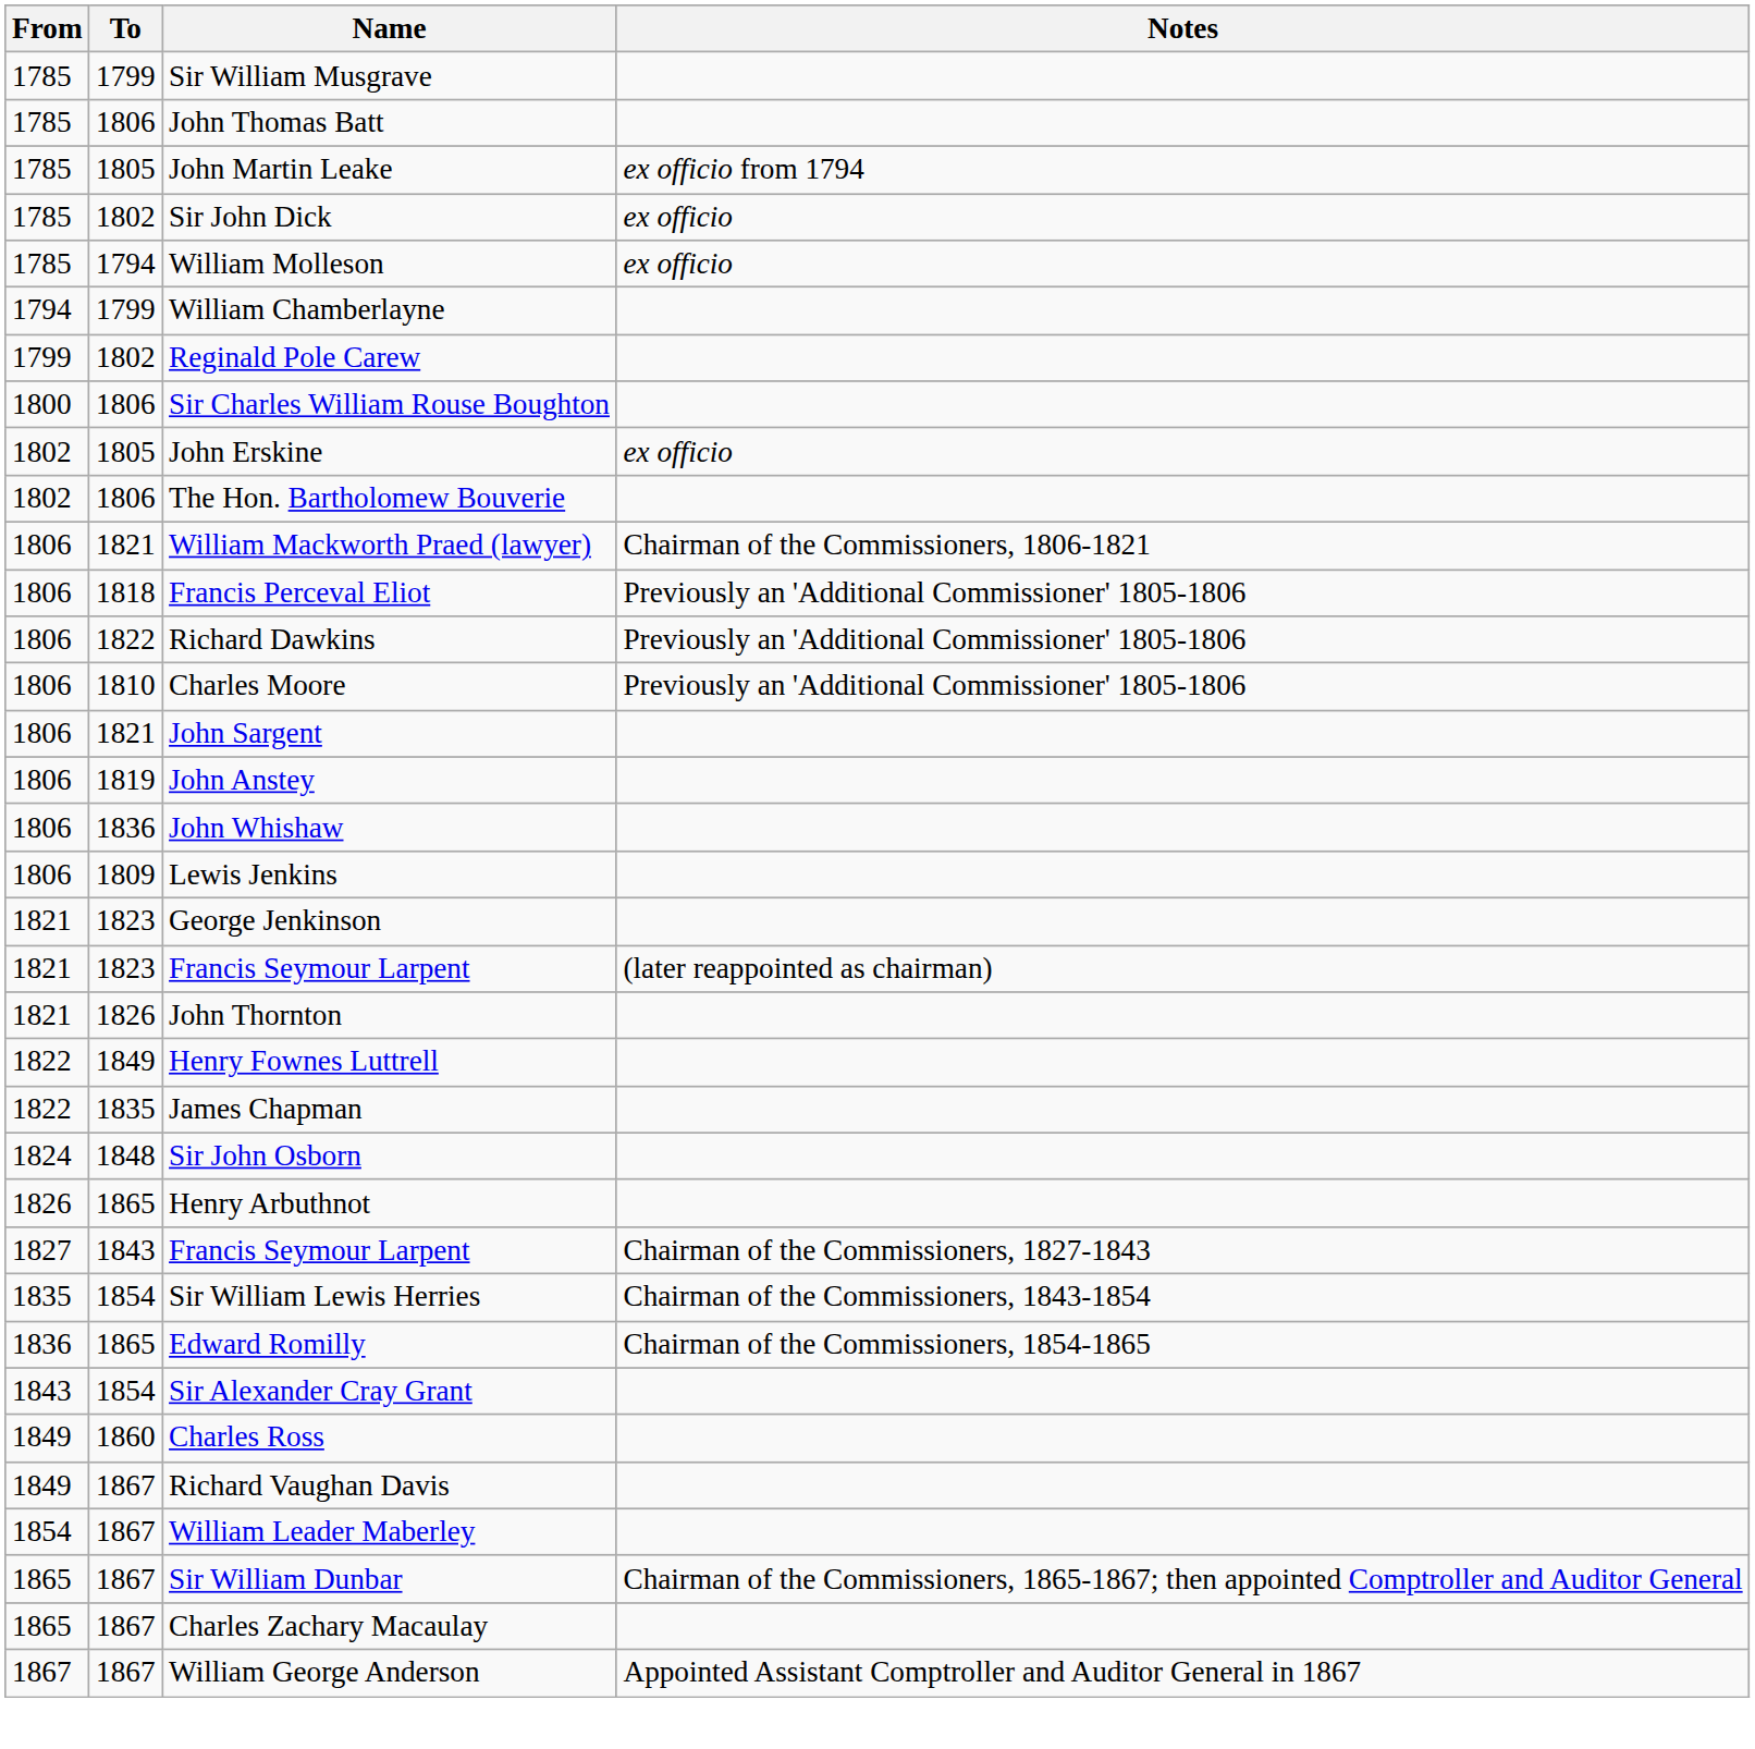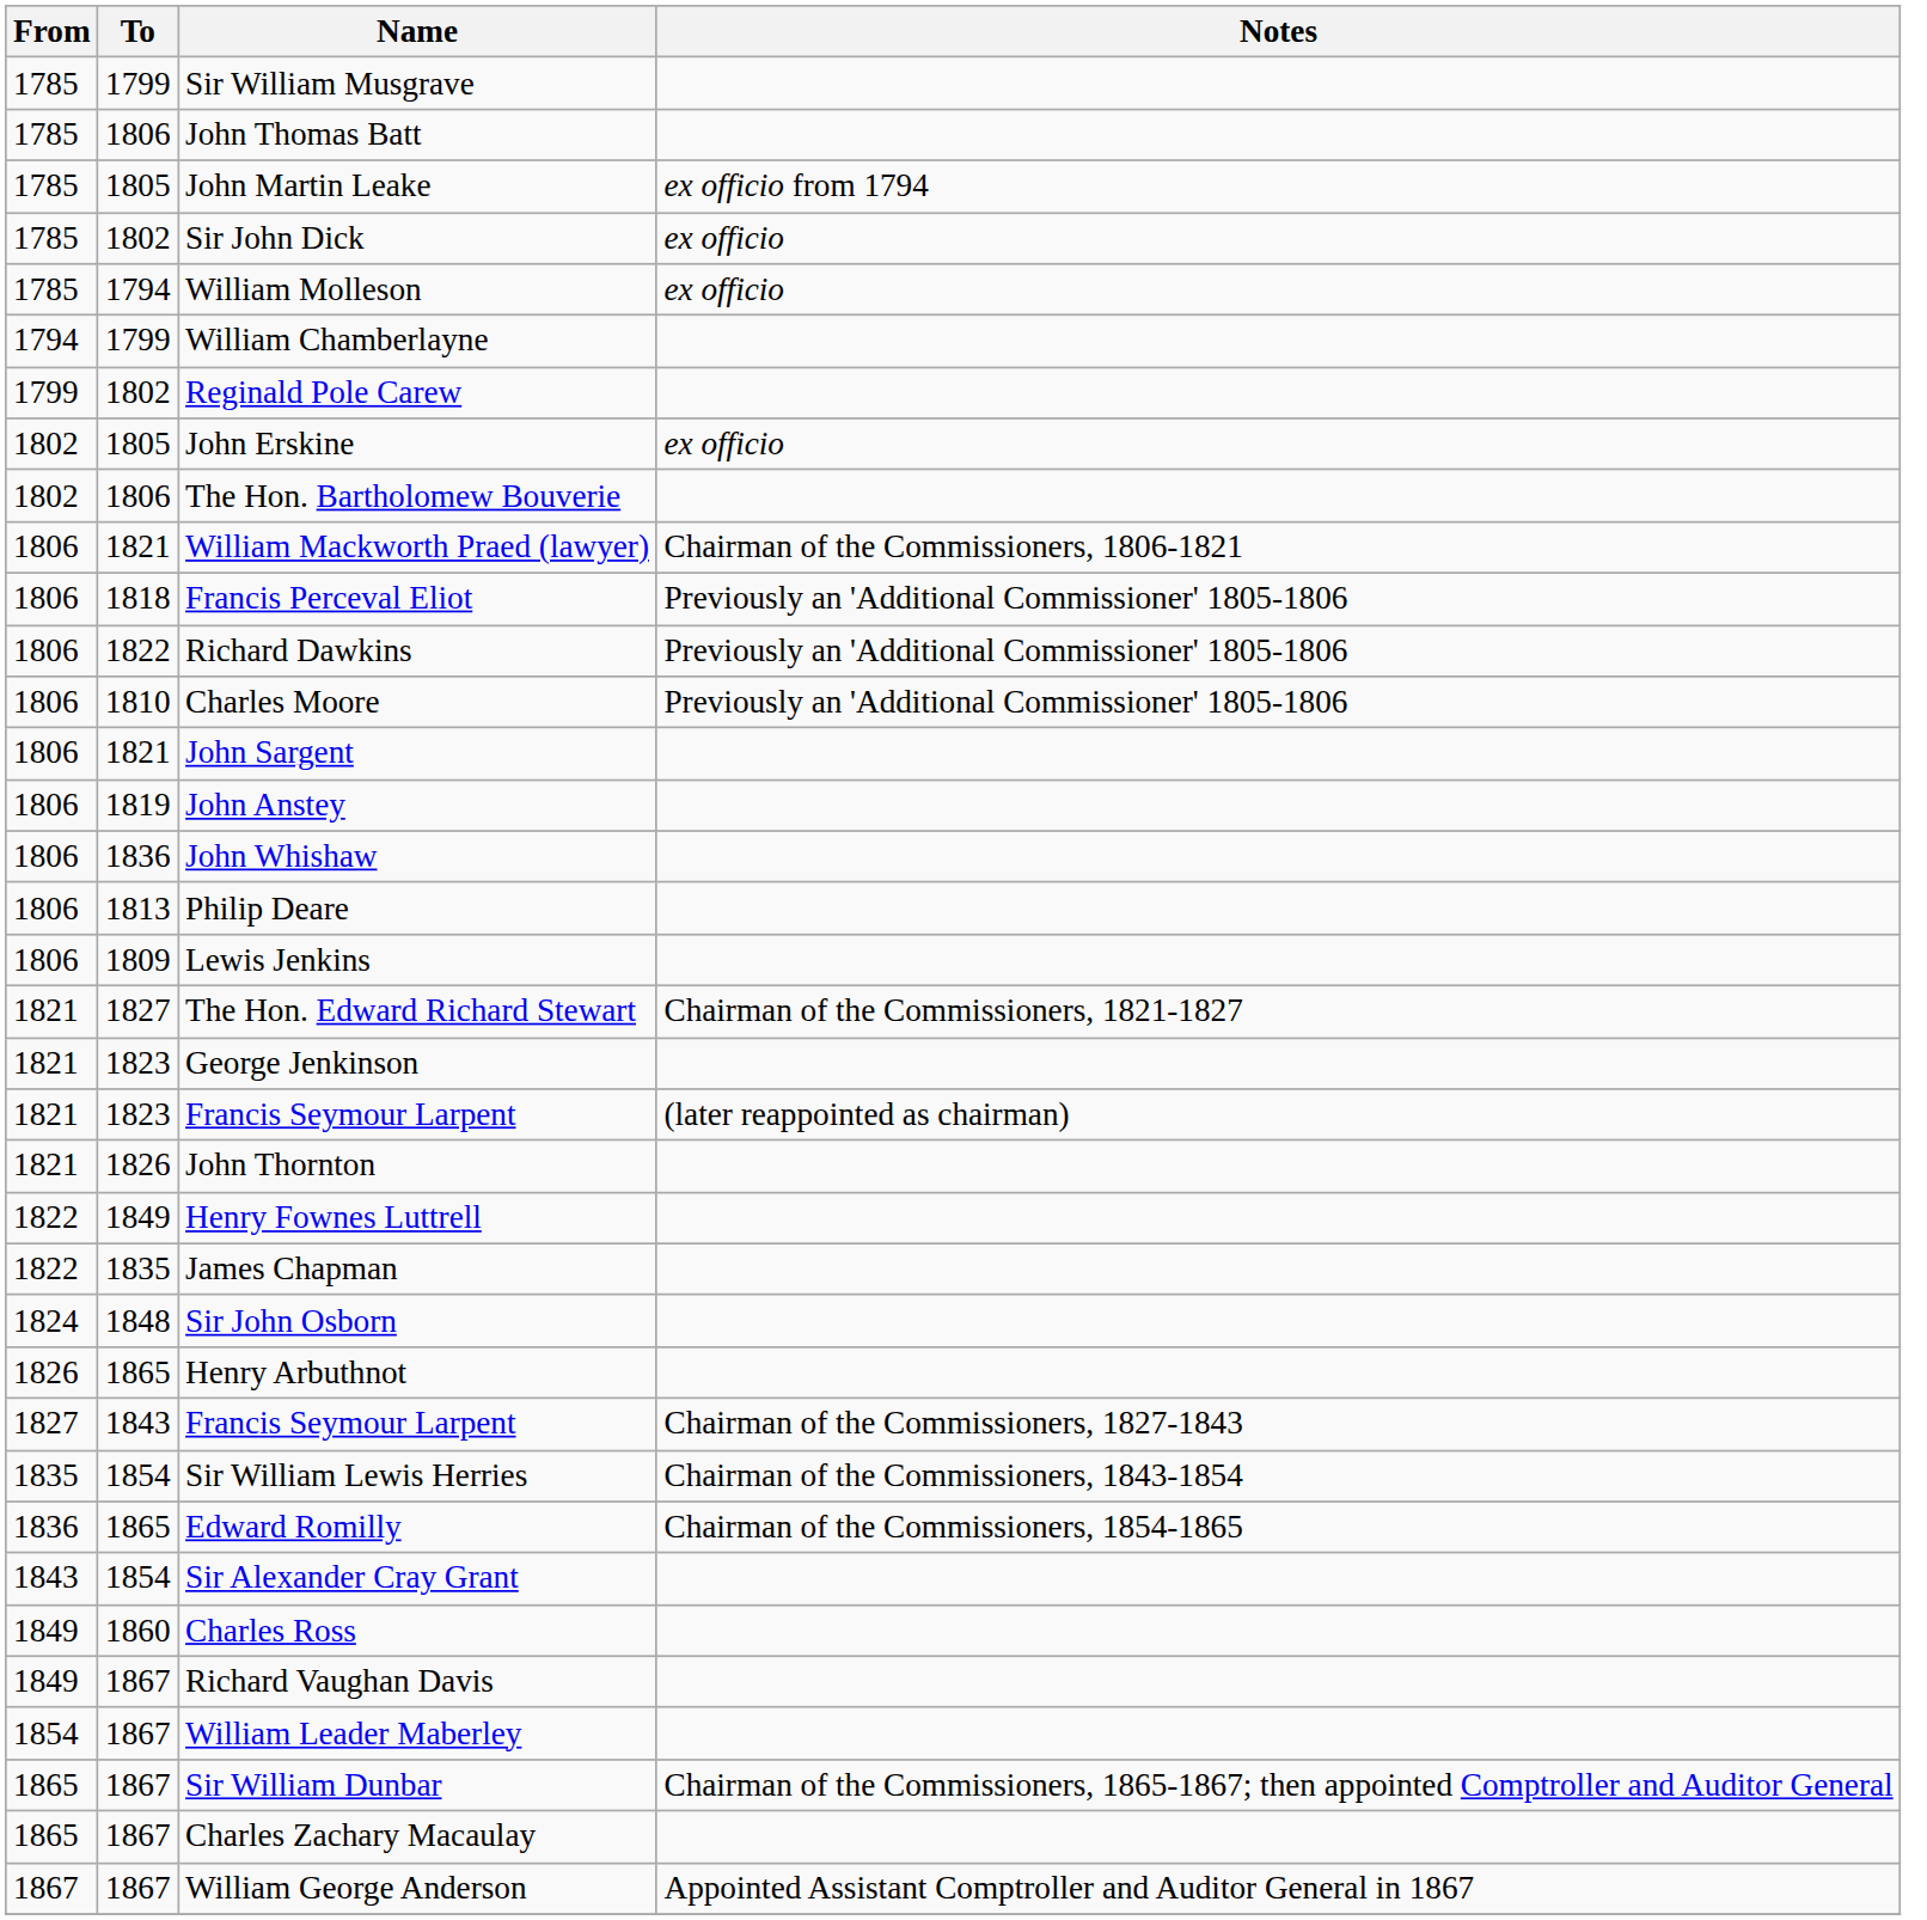- row: 1800 | 1806 | Sir Charles William Rouse Boughton
+ row: 1806 | 1813 | Philip Deare
+ row: 1821 | 1827 | The Hon. Edward Richard Stewart | Chairman of the Commissioners, 1821-1827
